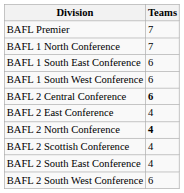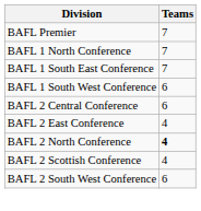BAFL 1 South East Conference | Teams: 6 -> 7
BAFL 2 Central Conference | Teams: bold -> normal
- row: BAFL 2 South East Conference | 4
